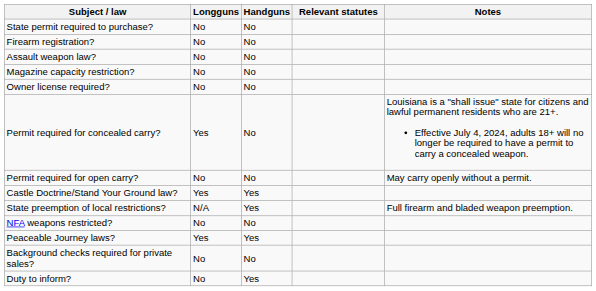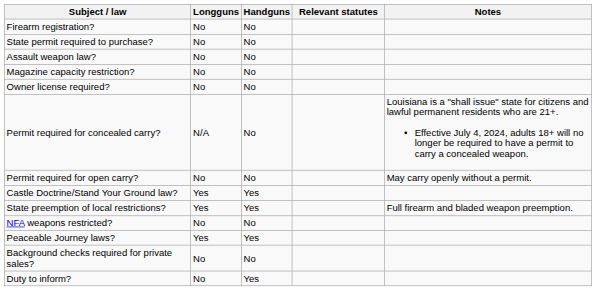rows swapped: State permit required to purchase? <-> Firearm registration?
Permit required for concealed carry? | Longguns: Yes -> N/A
State preemption of local restrictions? | Longguns: N/A -> Yes
